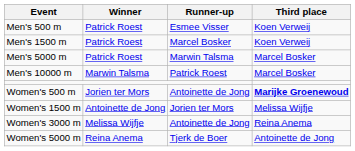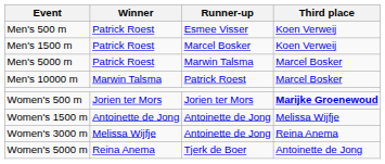Women's 500 m | Runner-up: Antoinette de Jong -> Jorien ter Mors
Women's 1500 m | Runner-up: Jorien ter Mors -> Antoinette de Jong
